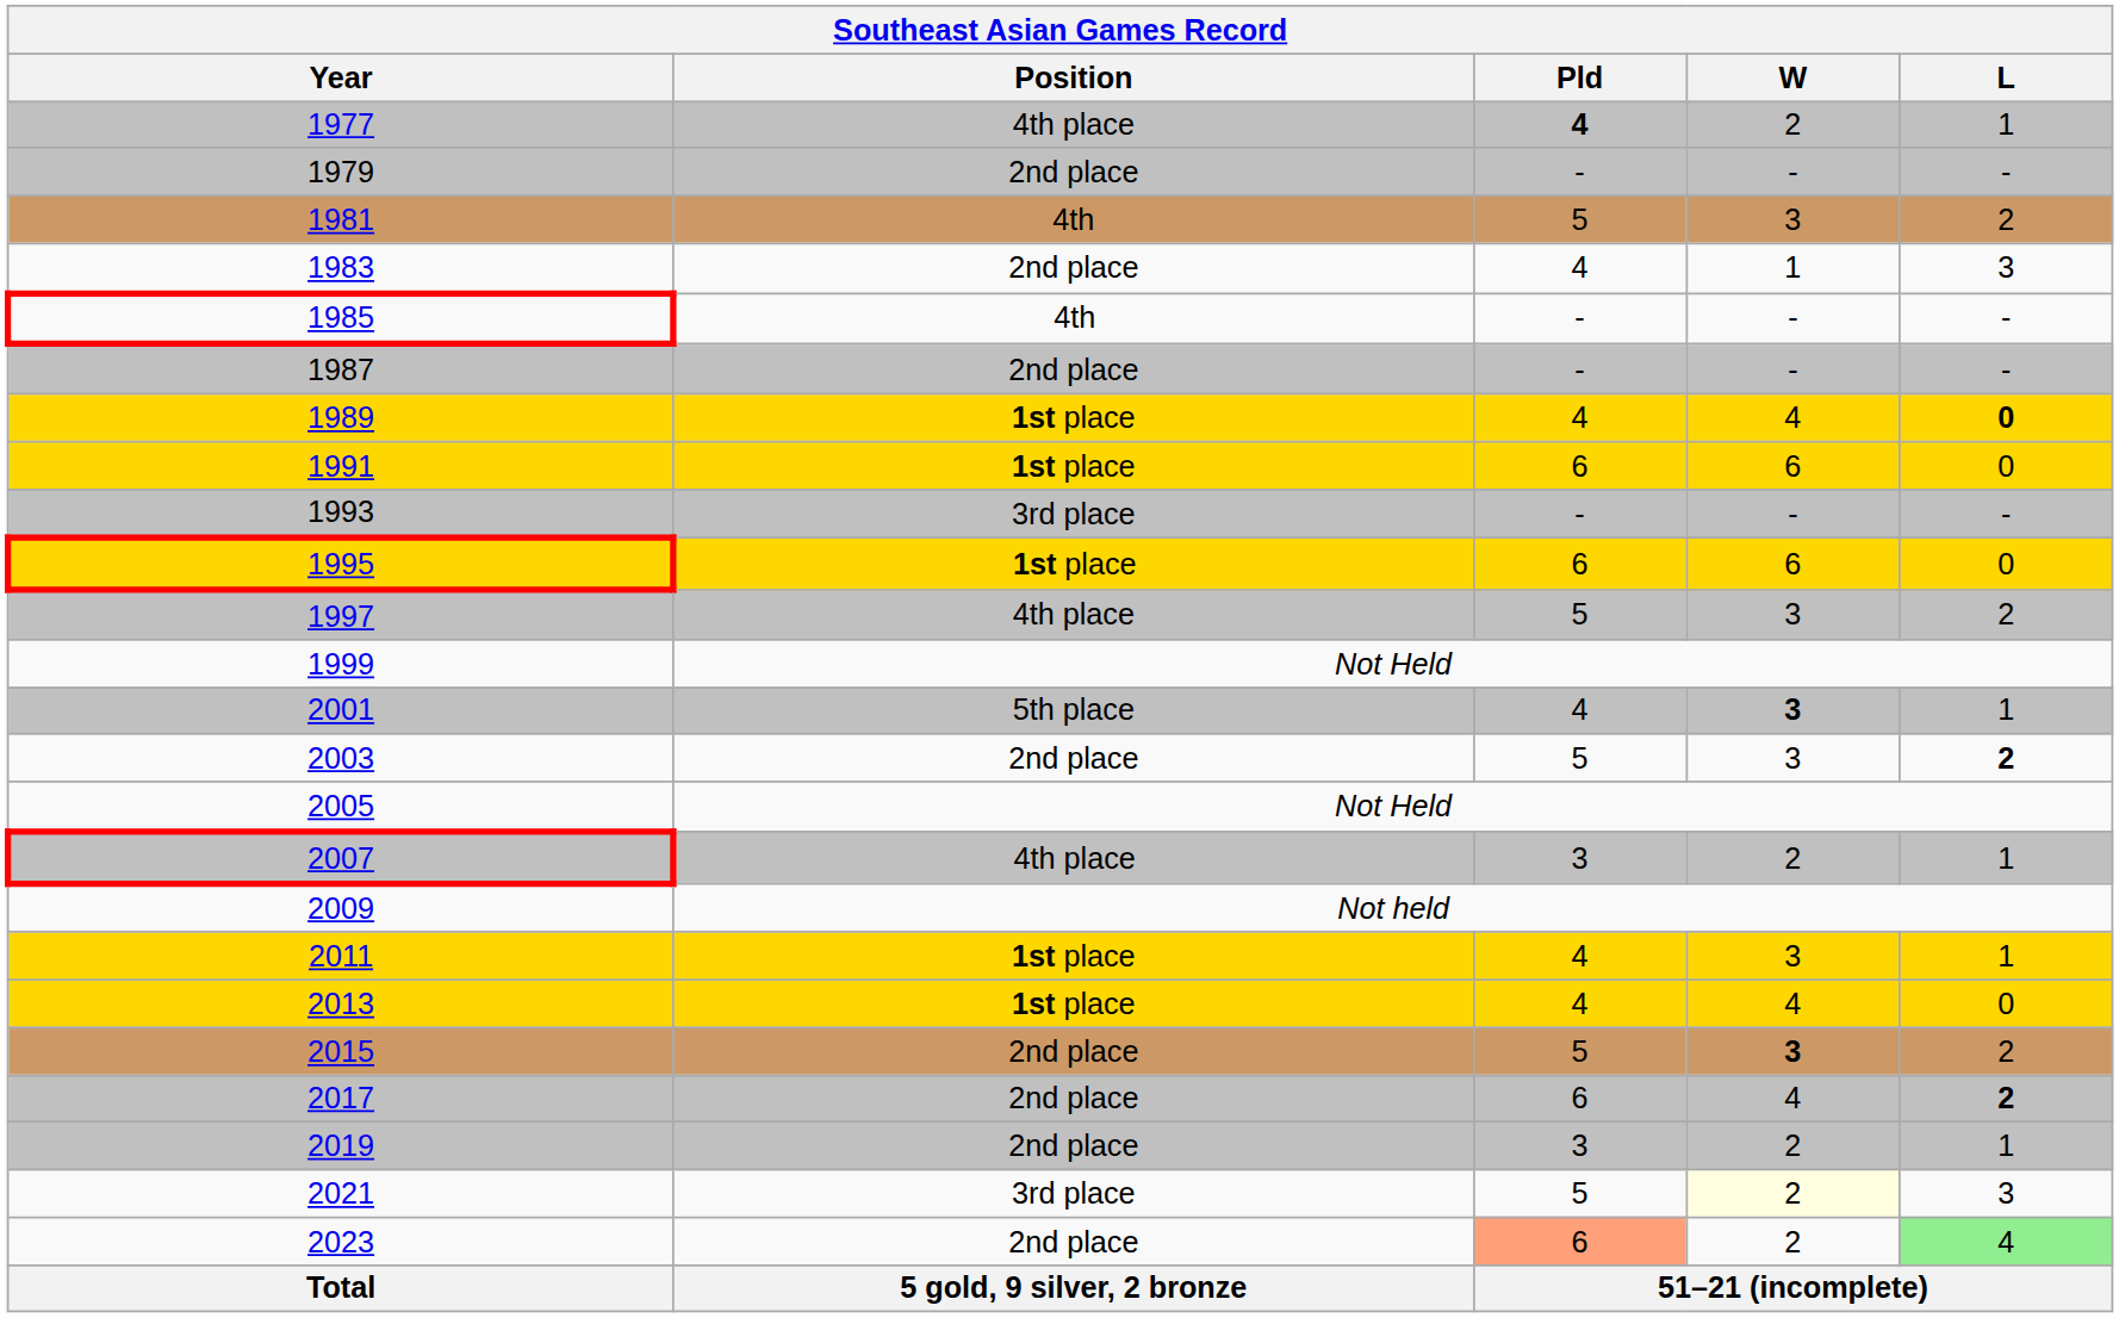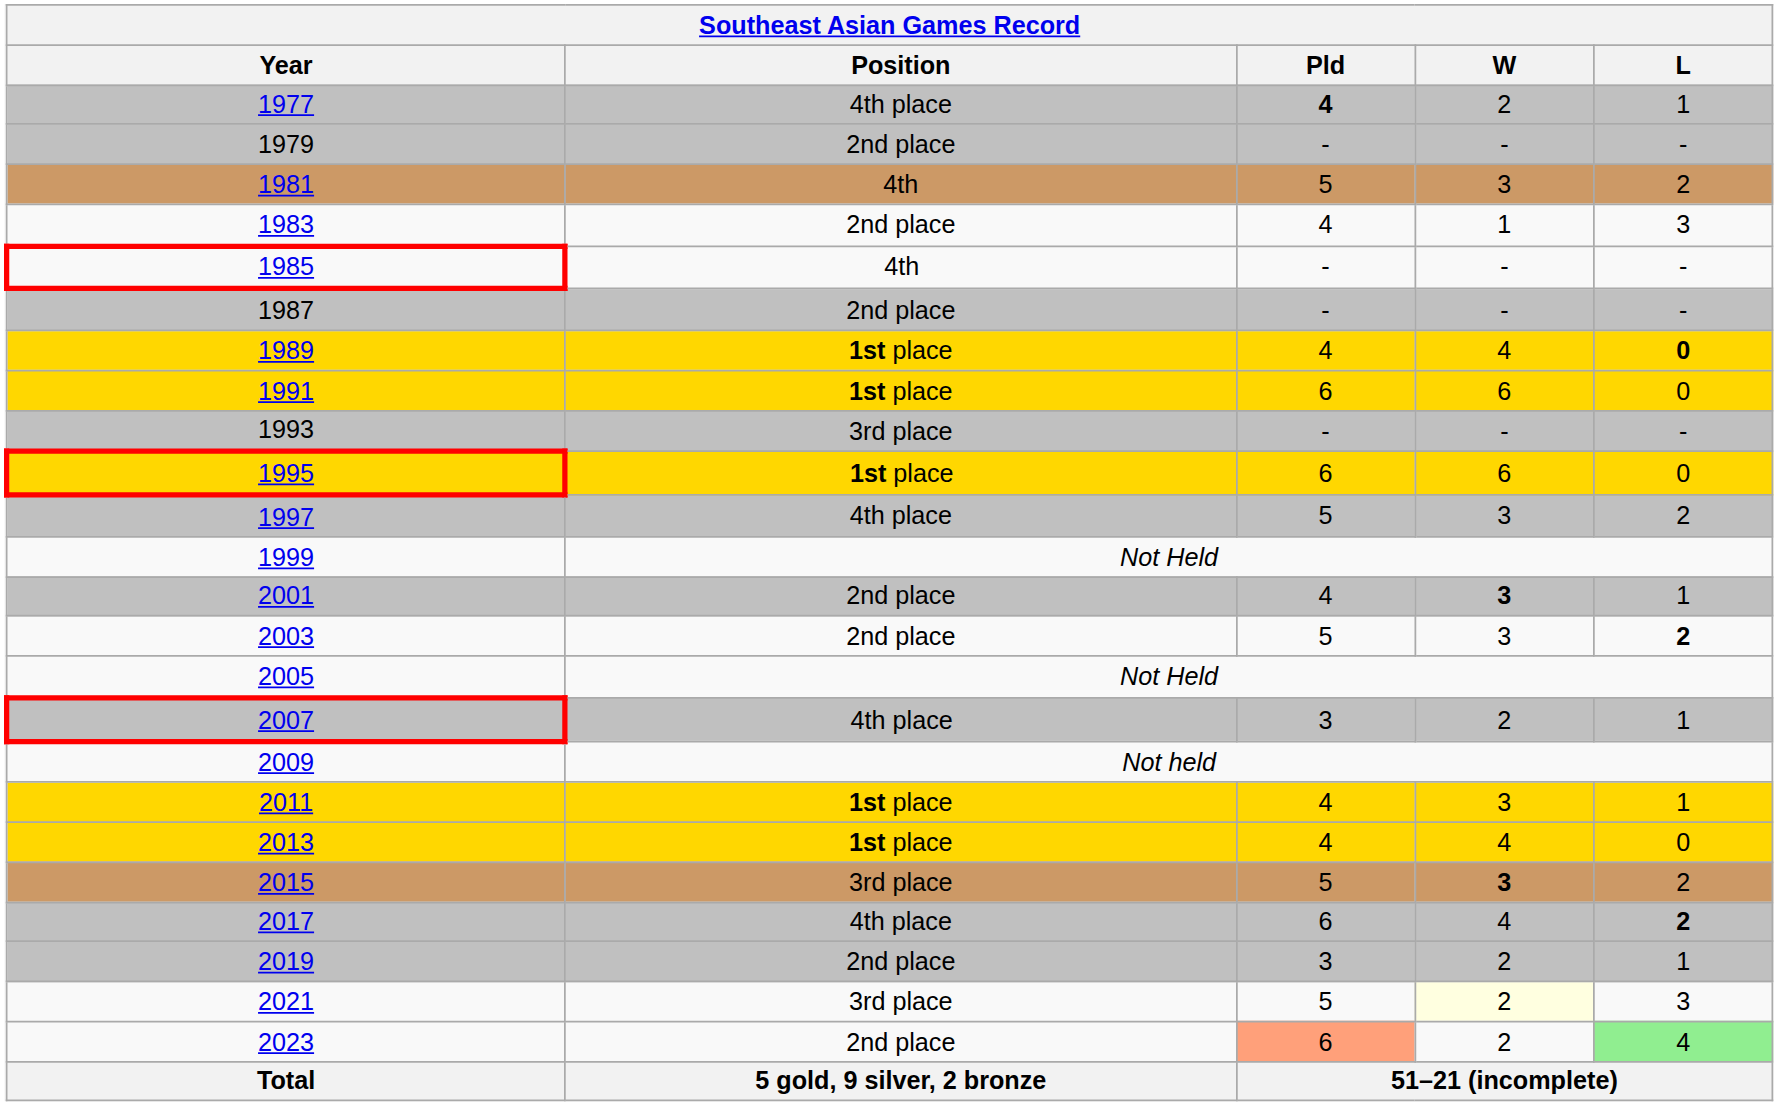2001 | Position: 5th place -> 2nd place
2015 | Position: 2nd place -> 3rd place
2017 | Position: 2nd place -> 4th place
